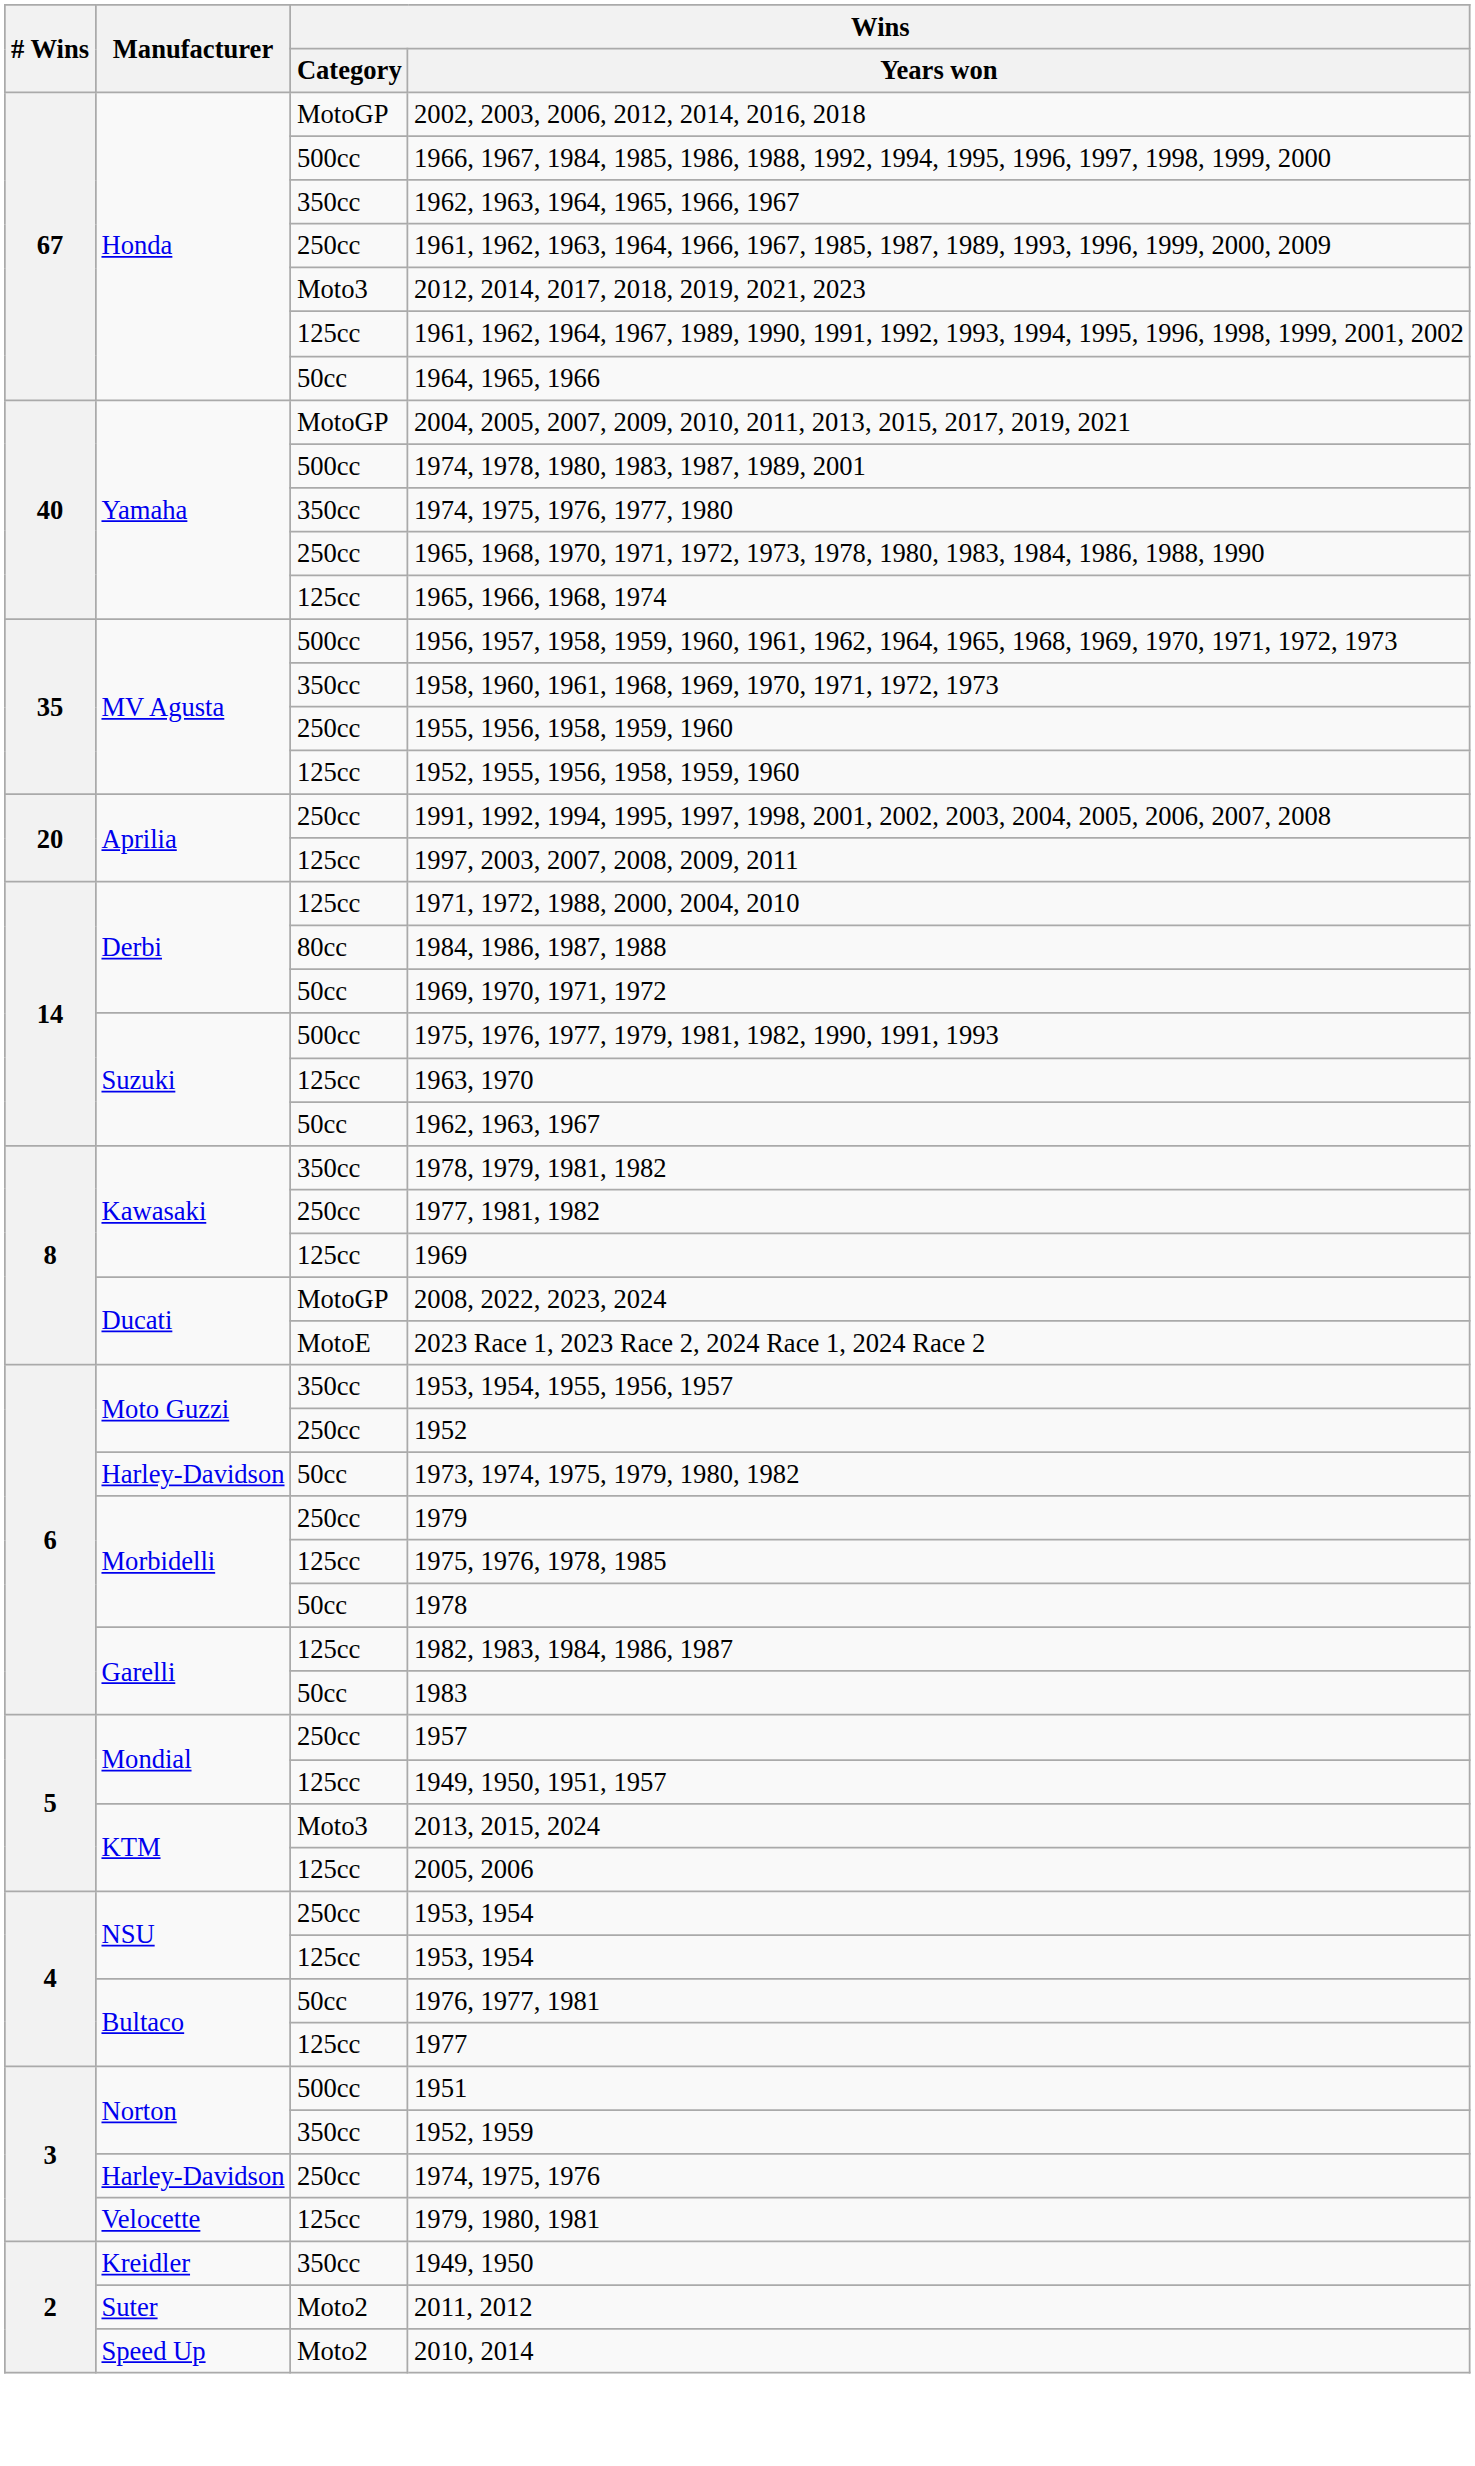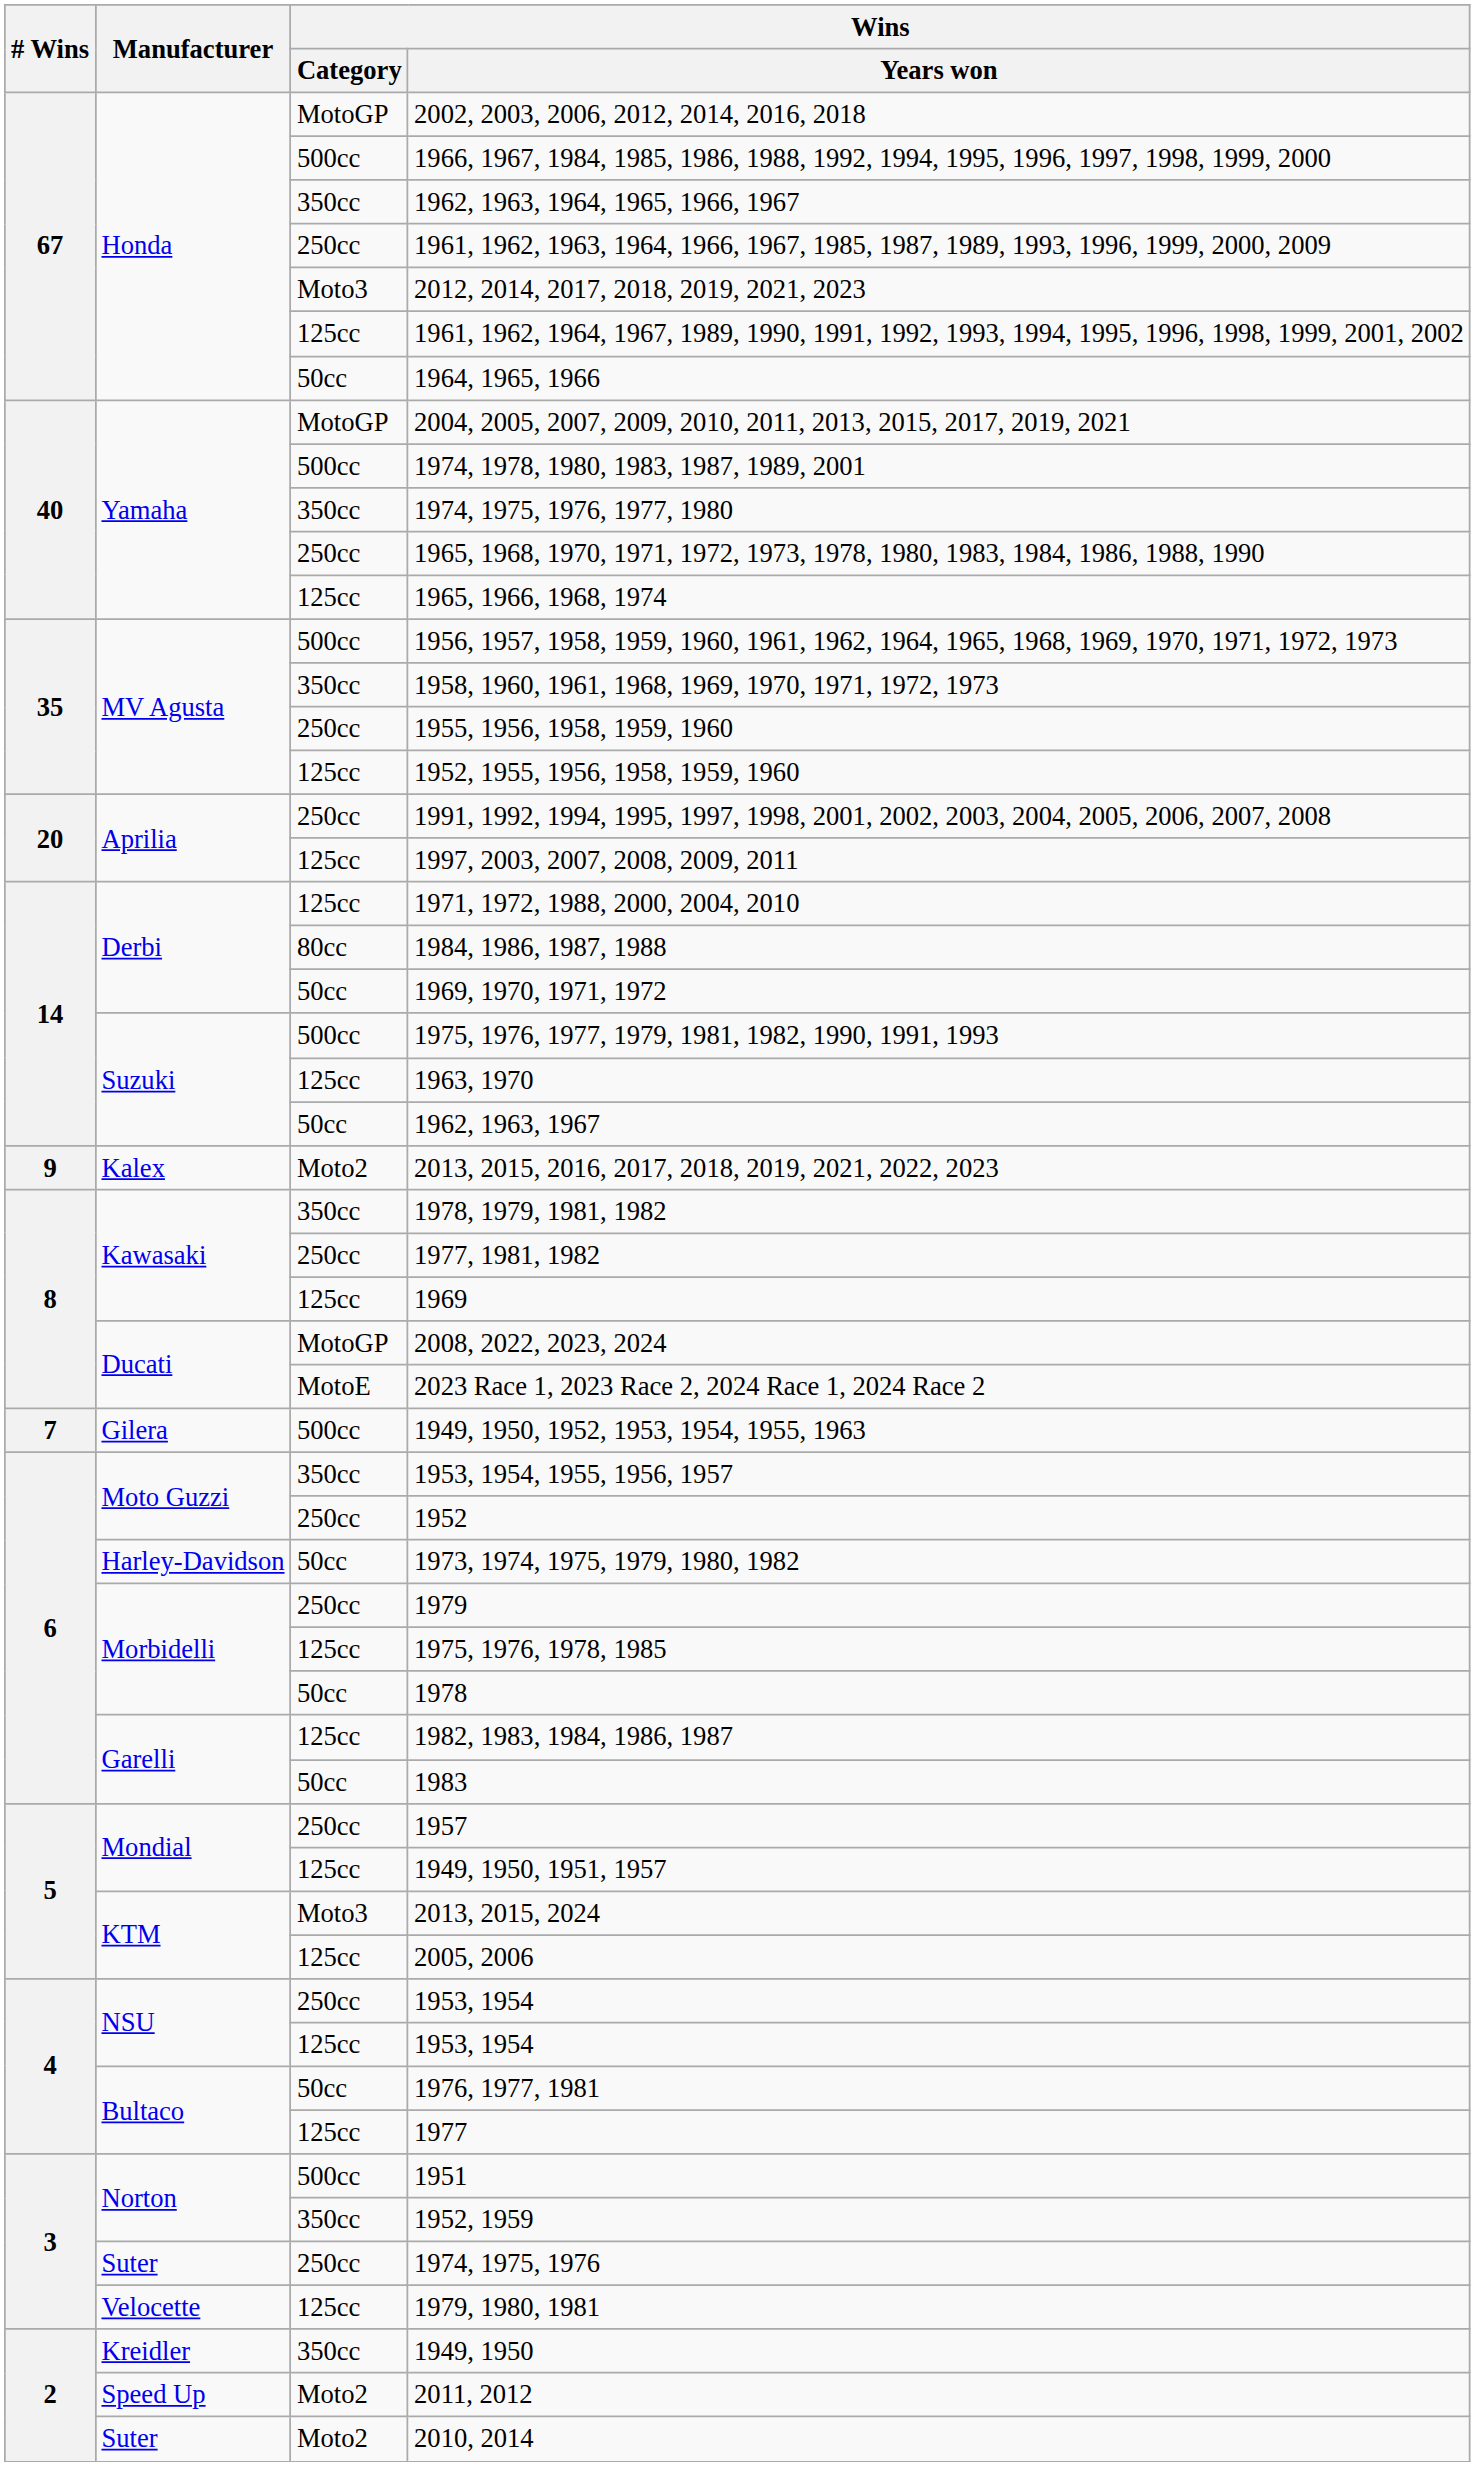+ row: 9 | Kalex | Moto2 | 2013, 2015, 2016, 2017, 2018, 2019, 2021, 2022, 2023
+ row: 7 | Gilera | 500cc | 1949, 1950, 1952, 1953, 1954, 1955, 1963
1974, 1975, 1976 | Manufacturer: Harley-Davidson -> Suter
2011, 2012 | Manufacturer: Suter -> Speed Up
2010, 2014 | Manufacturer: Speed Up -> Suter
